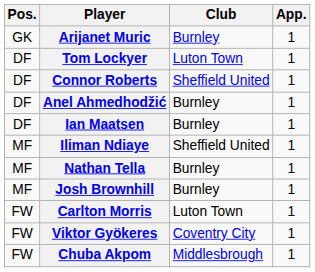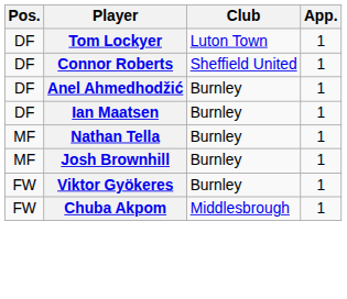- row: GK | Arijanet Muric | Burnley | 1
- row: MF | Iliman Ndiaye | Sheffield United | 1
- row: FW | Carlton Morris | Luton Town | 1
Viktor Gyökeres | Club: Coventry City -> Burnley
